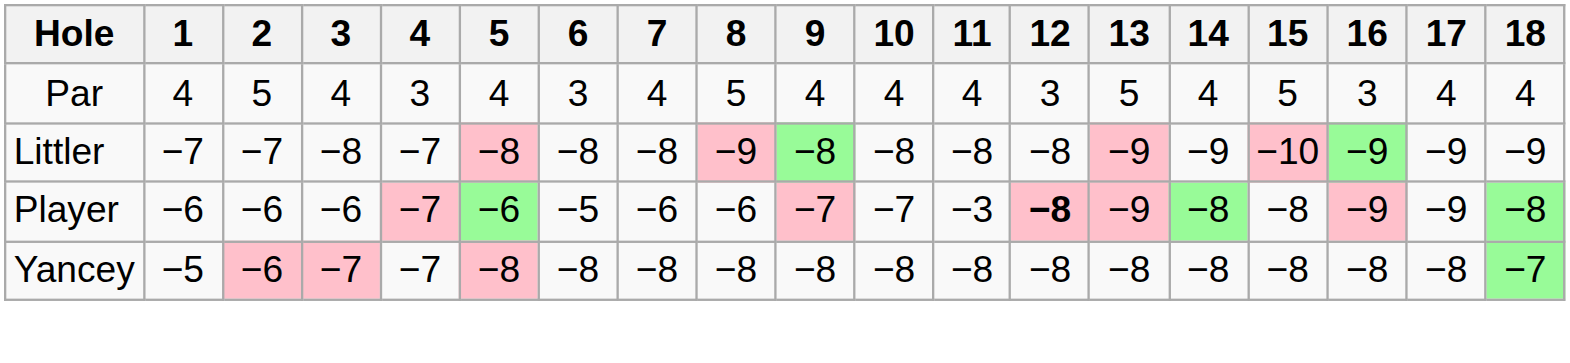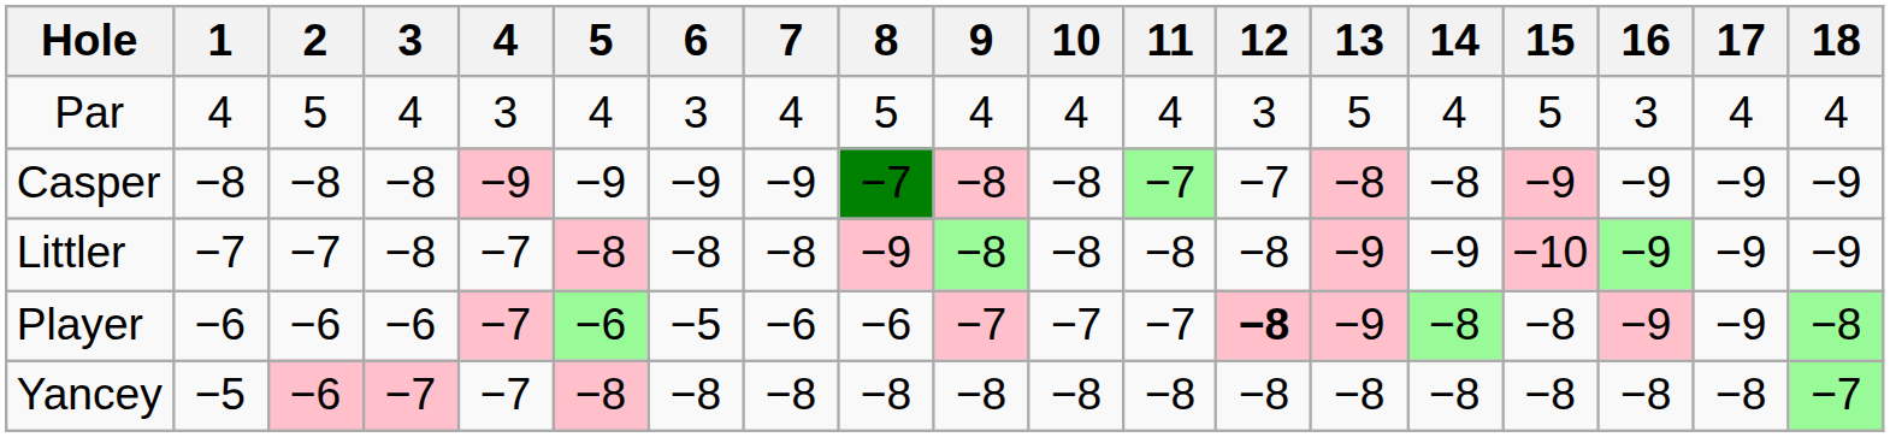+ row: Casper | −8 | −8 | −8 | −9 | −9 | −9 | −9 | −7 | −8 | −8 | −7 | −7 | −8 | −8 | −9 | −9 | −9 | −9
Player | 11: −3 -> −7
